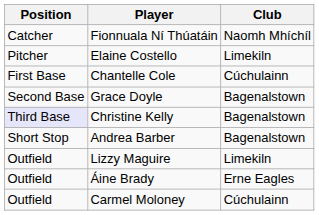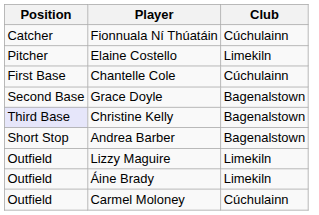Fionnuala Ní Thúatáin | Club: Naomh Mhíchíl -> Cúchulainn
Áine Brady | Club: Erne Eagles -> Limekiln
